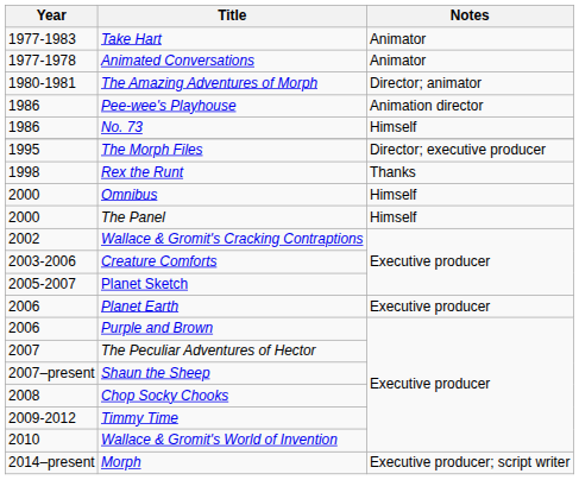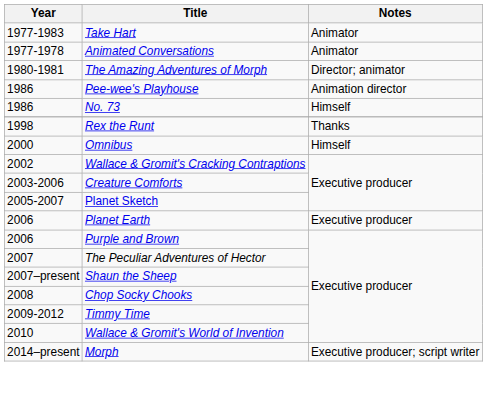- row: 1995 | The Morph Files | Director; executive producer
- row: 2000 | The Panel | Himself
